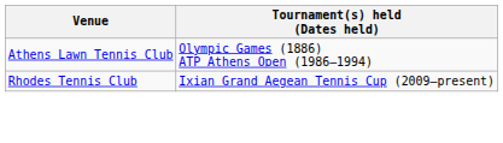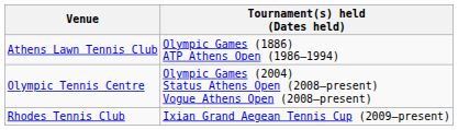+ row: Olympic Tennis Centre | Olympic Games (2004) Status Athens Open (2008–present) Vogue Athens Open (2008–present)
